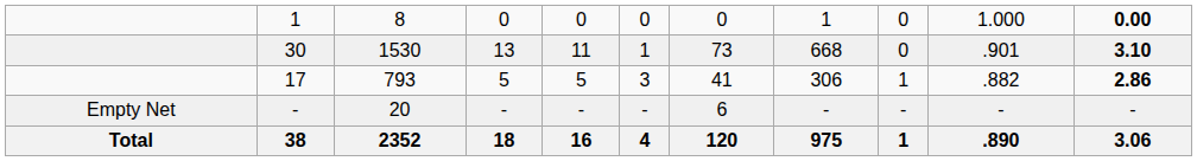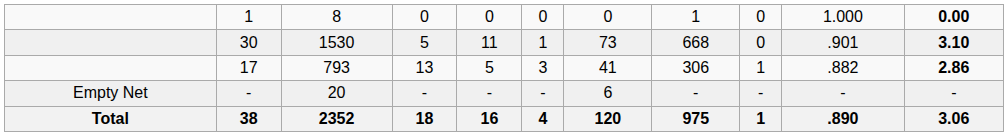30 | column 4: 13 -> 5
17 | column 4: 5 -> 13
